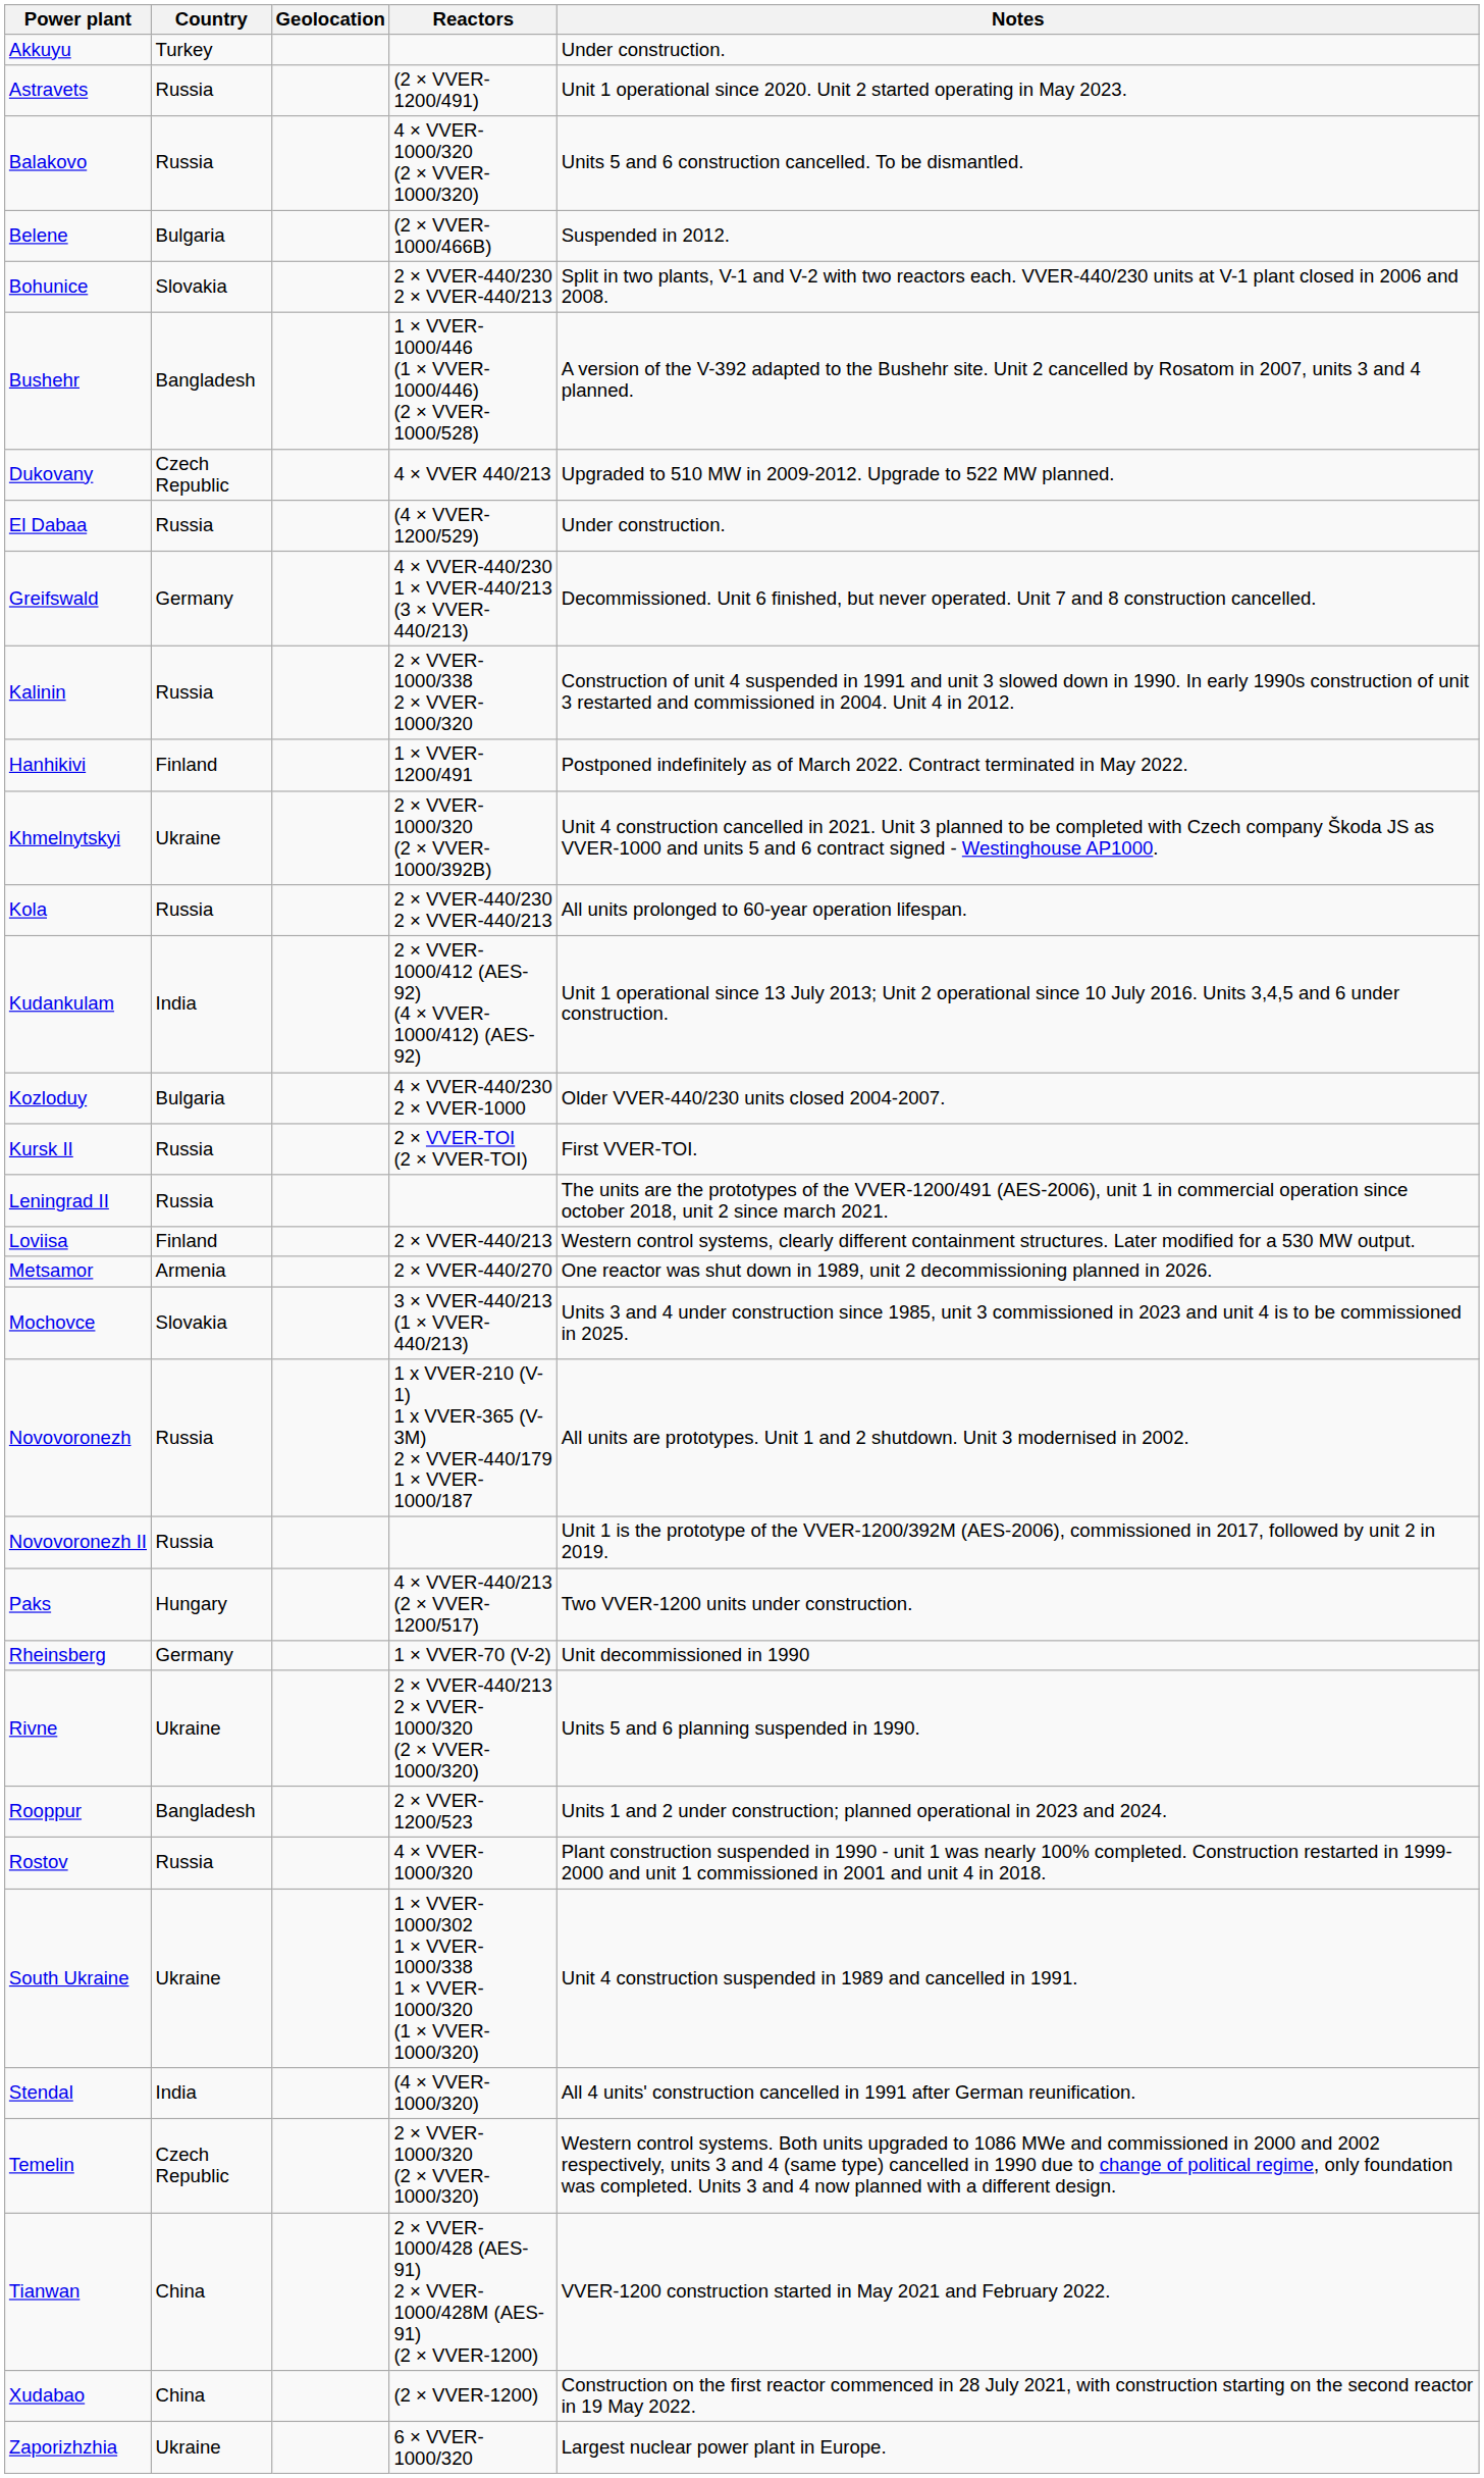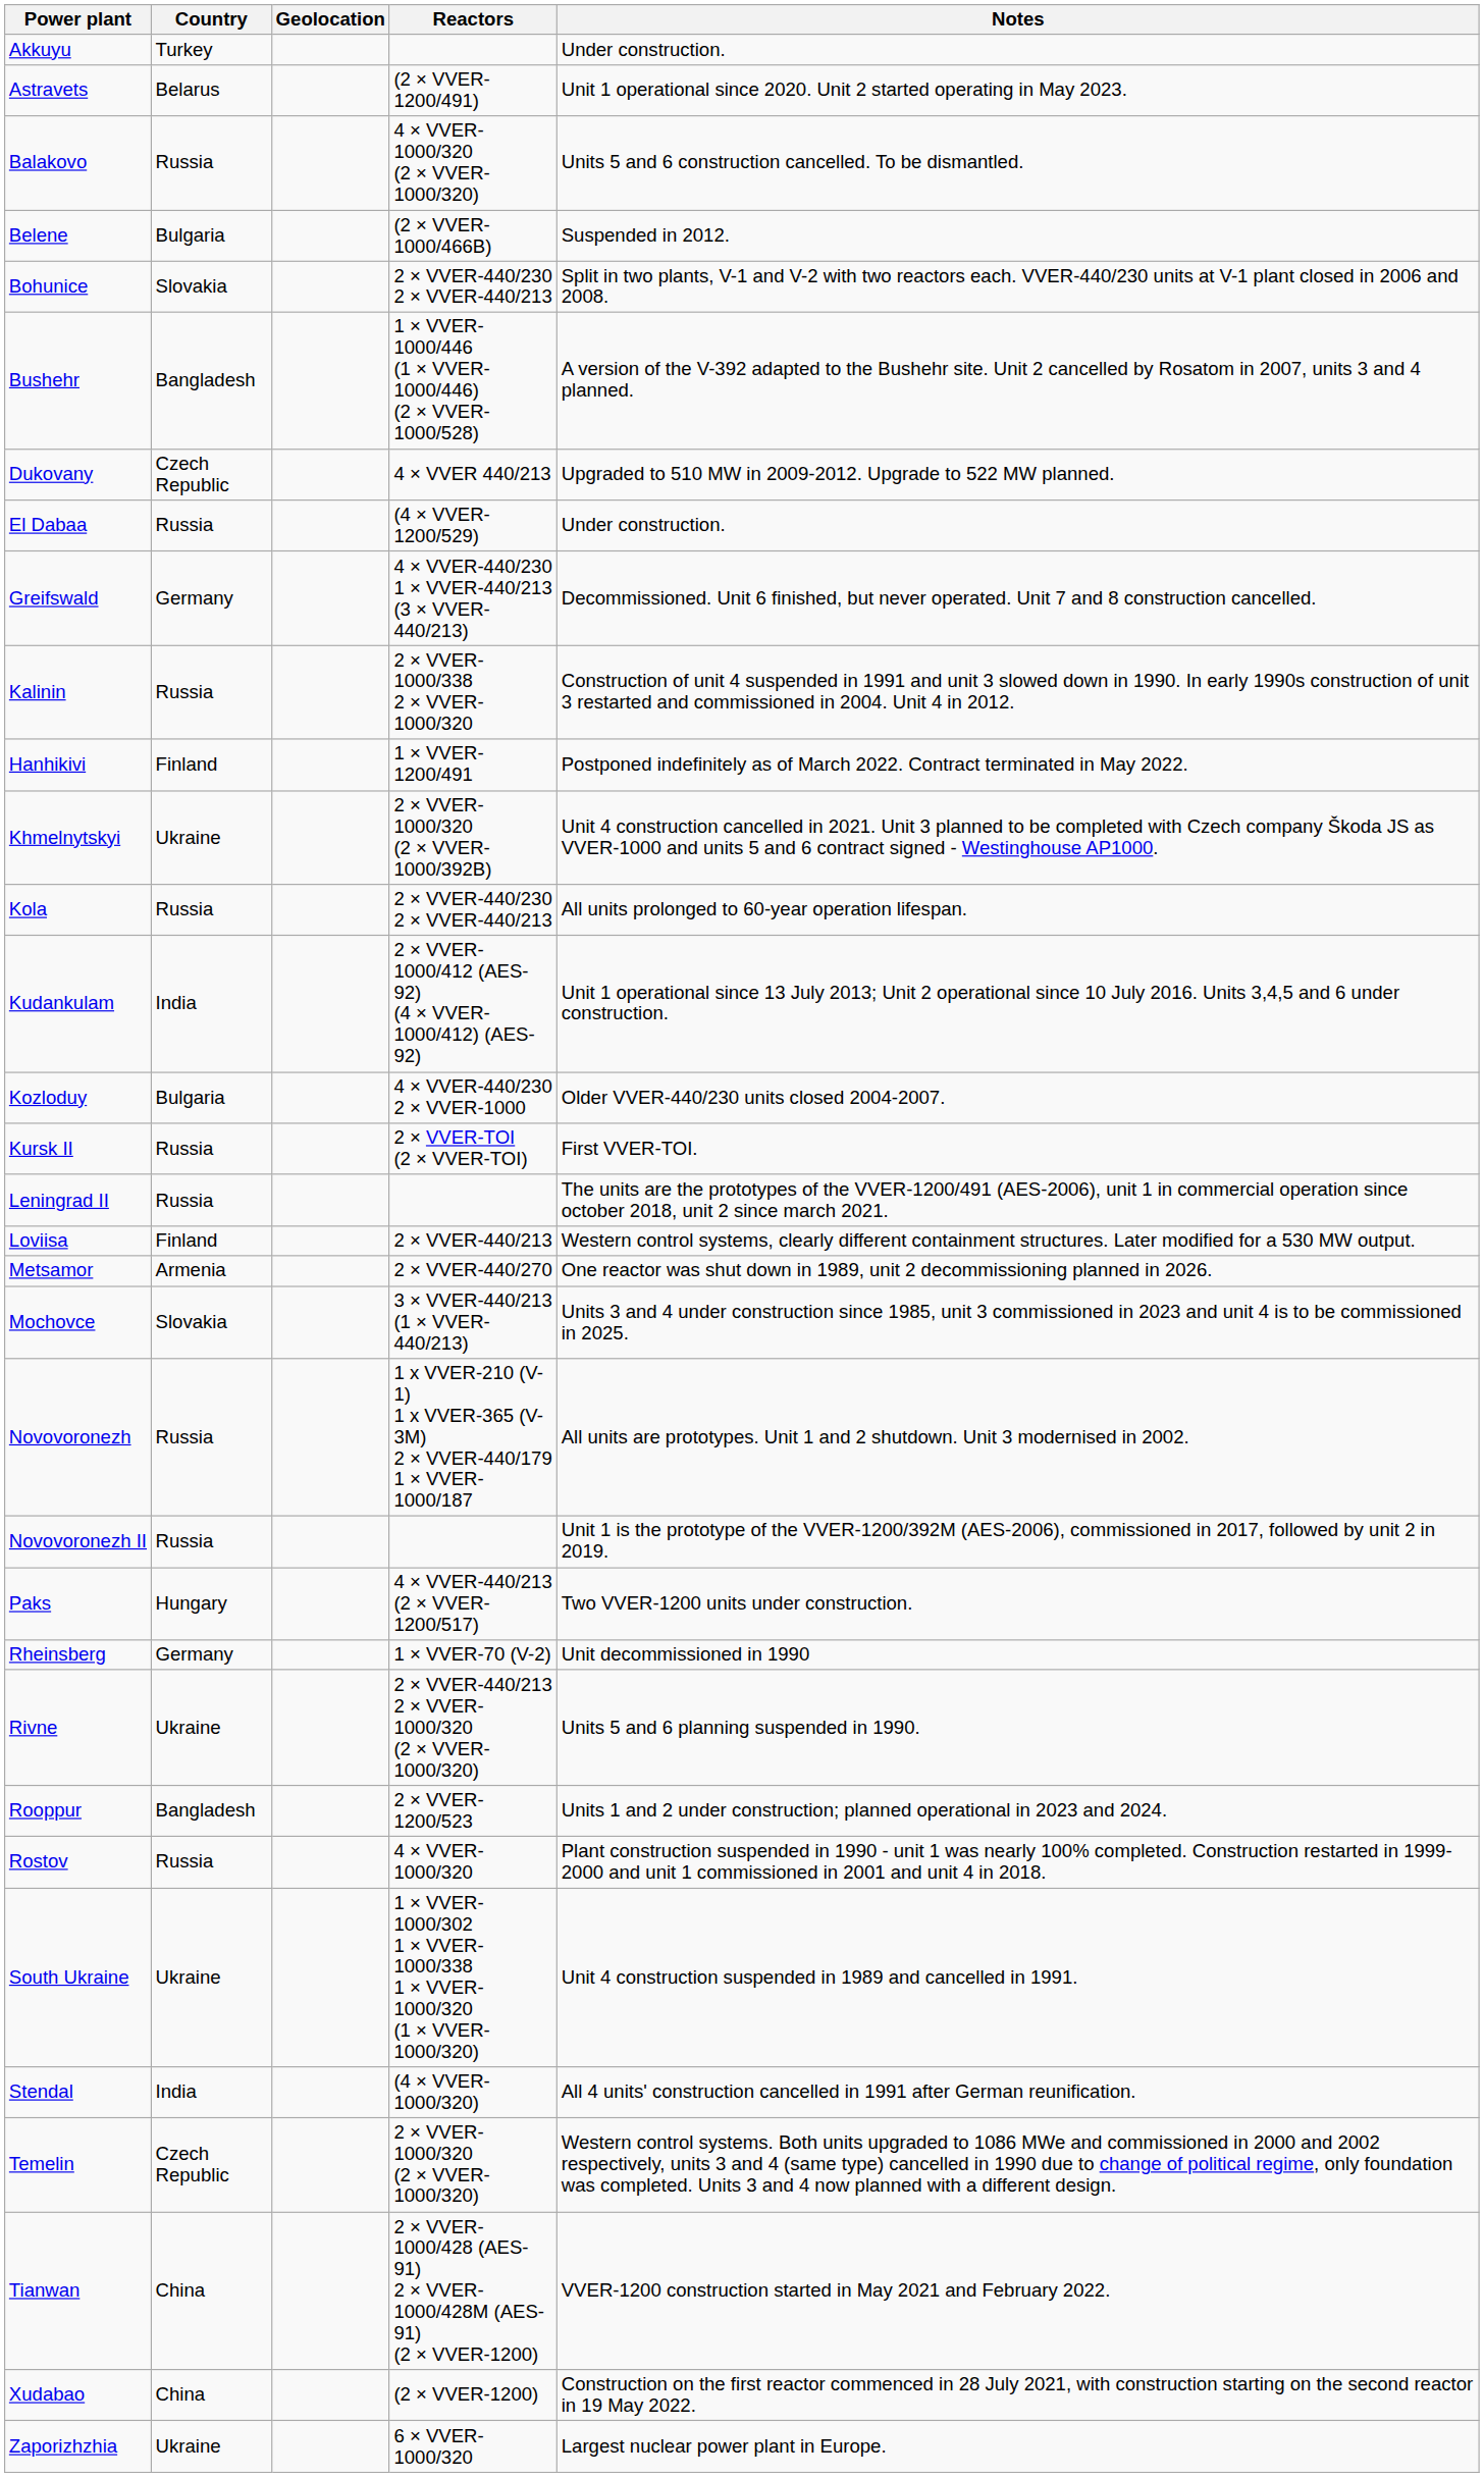Astravets | Country: Russia -> Belarus
